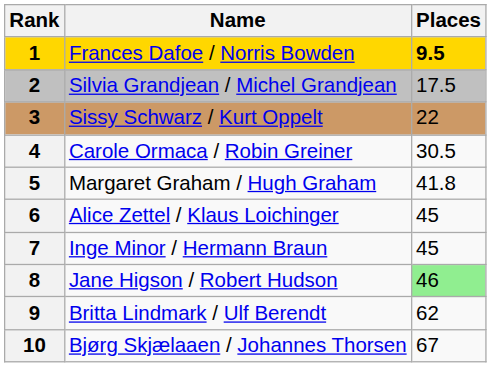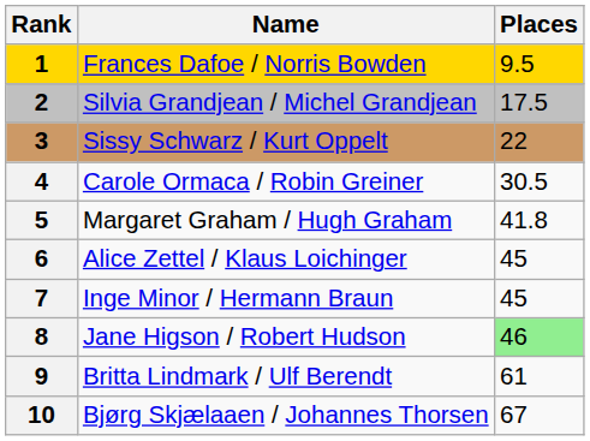Frances Dafoe / Norris Bowden | Places: bold -> normal
Britta Lindmark / Ulf Berendt | Places: 62 -> 61
